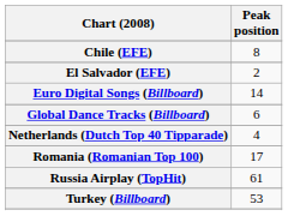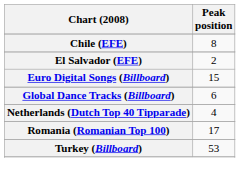Euro Digital Songs (Billboard) | Peak position: 14 -> 15
- row: Russia Airplay (TopHit) | 61
